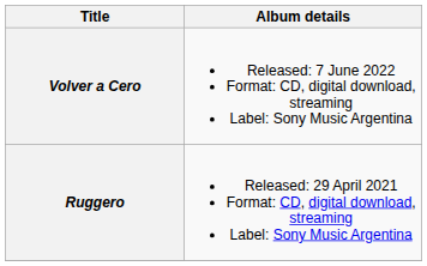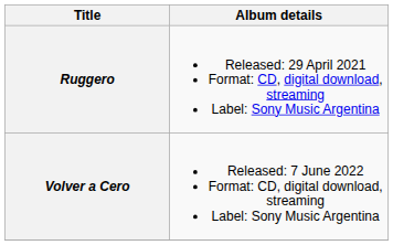rows swapped: Ruggero <-> Volver a Cero
